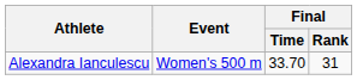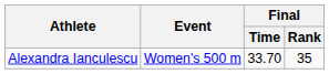Alexandra Ianculescu | Final / Rank: 31 -> 35
